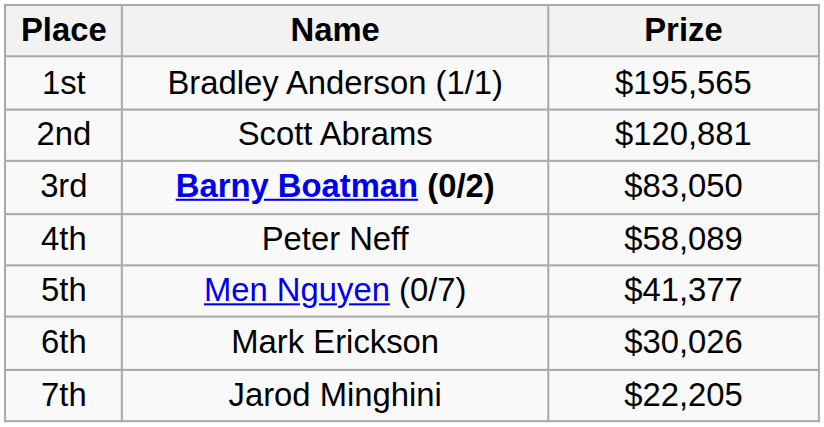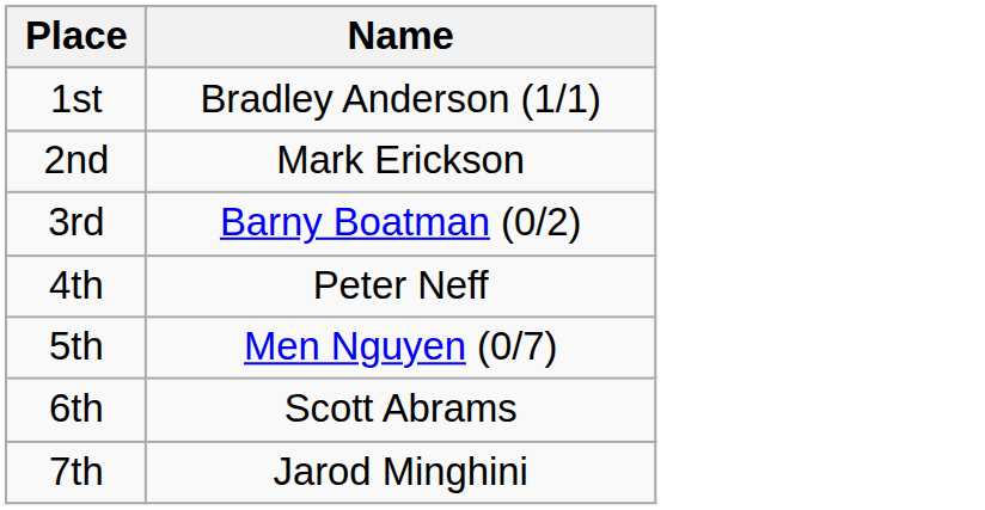- column: Prize | $195,565 | $120,881 | $83,050 | $58,089 | $41,377 | $30,026 | $22,205
2nd | Name: Scott Abrams -> Mark Erickson
3rd | Name: bold -> normal
6th | Name: Mark Erickson -> Scott Abrams
